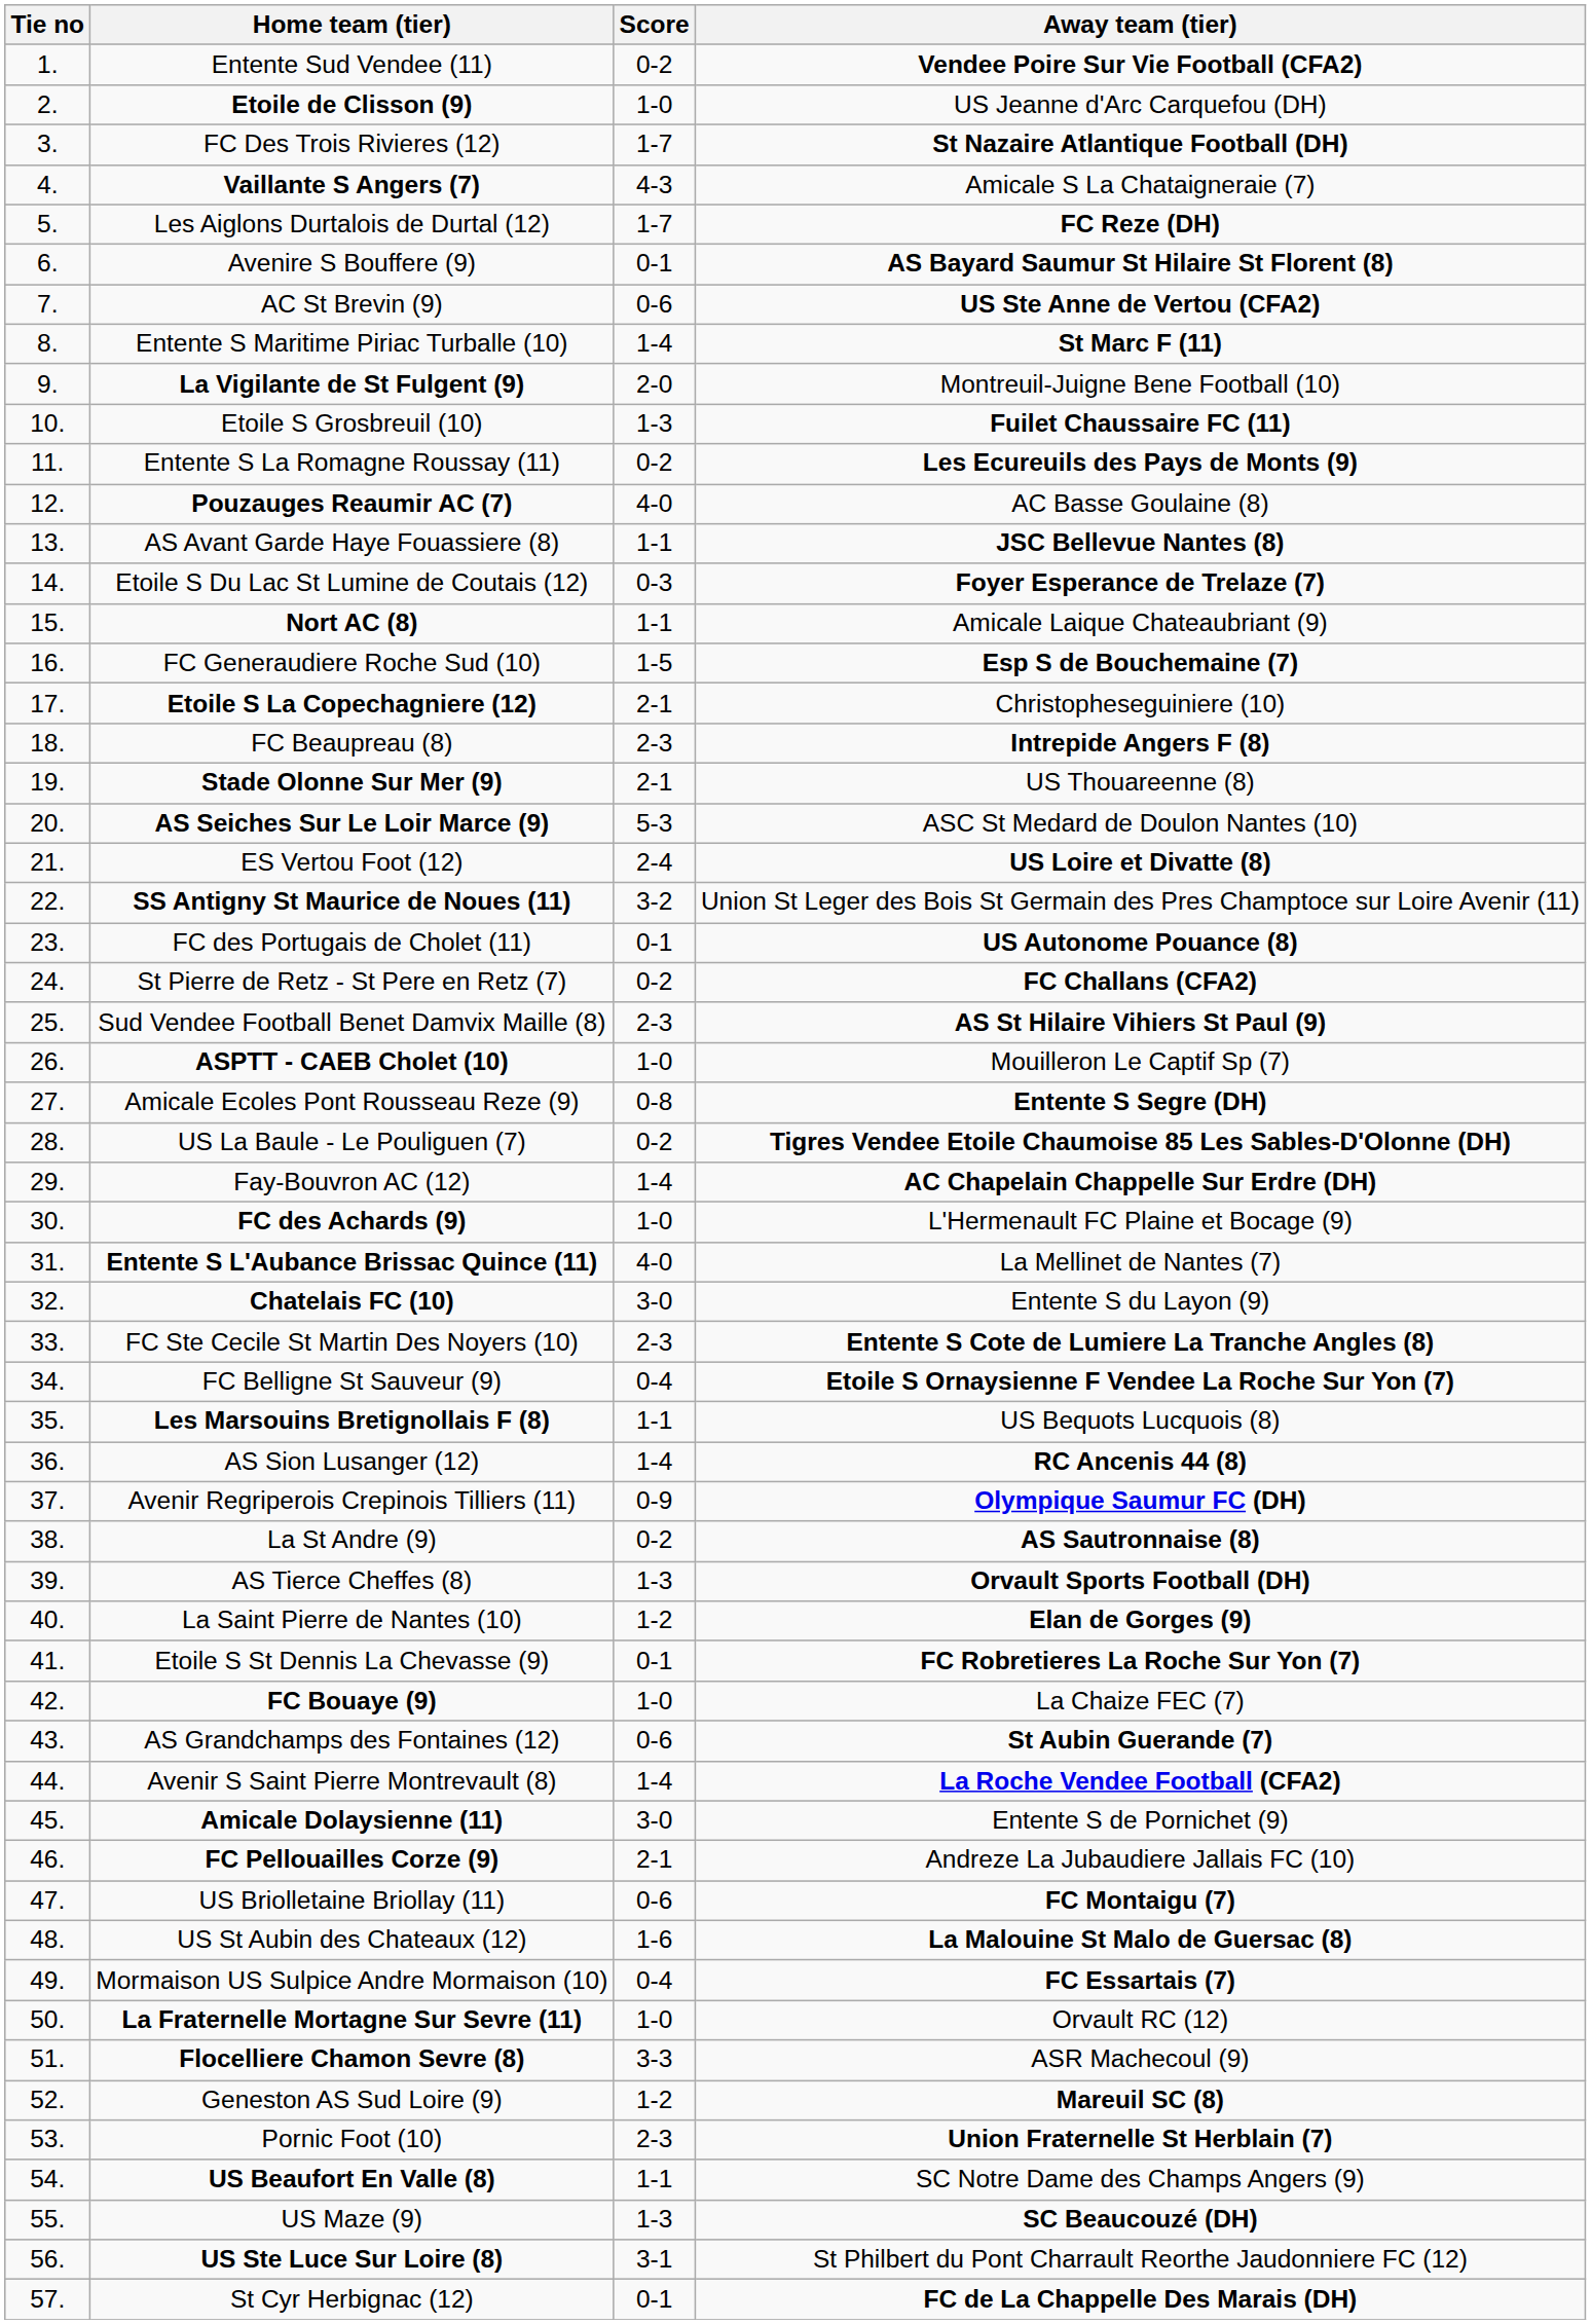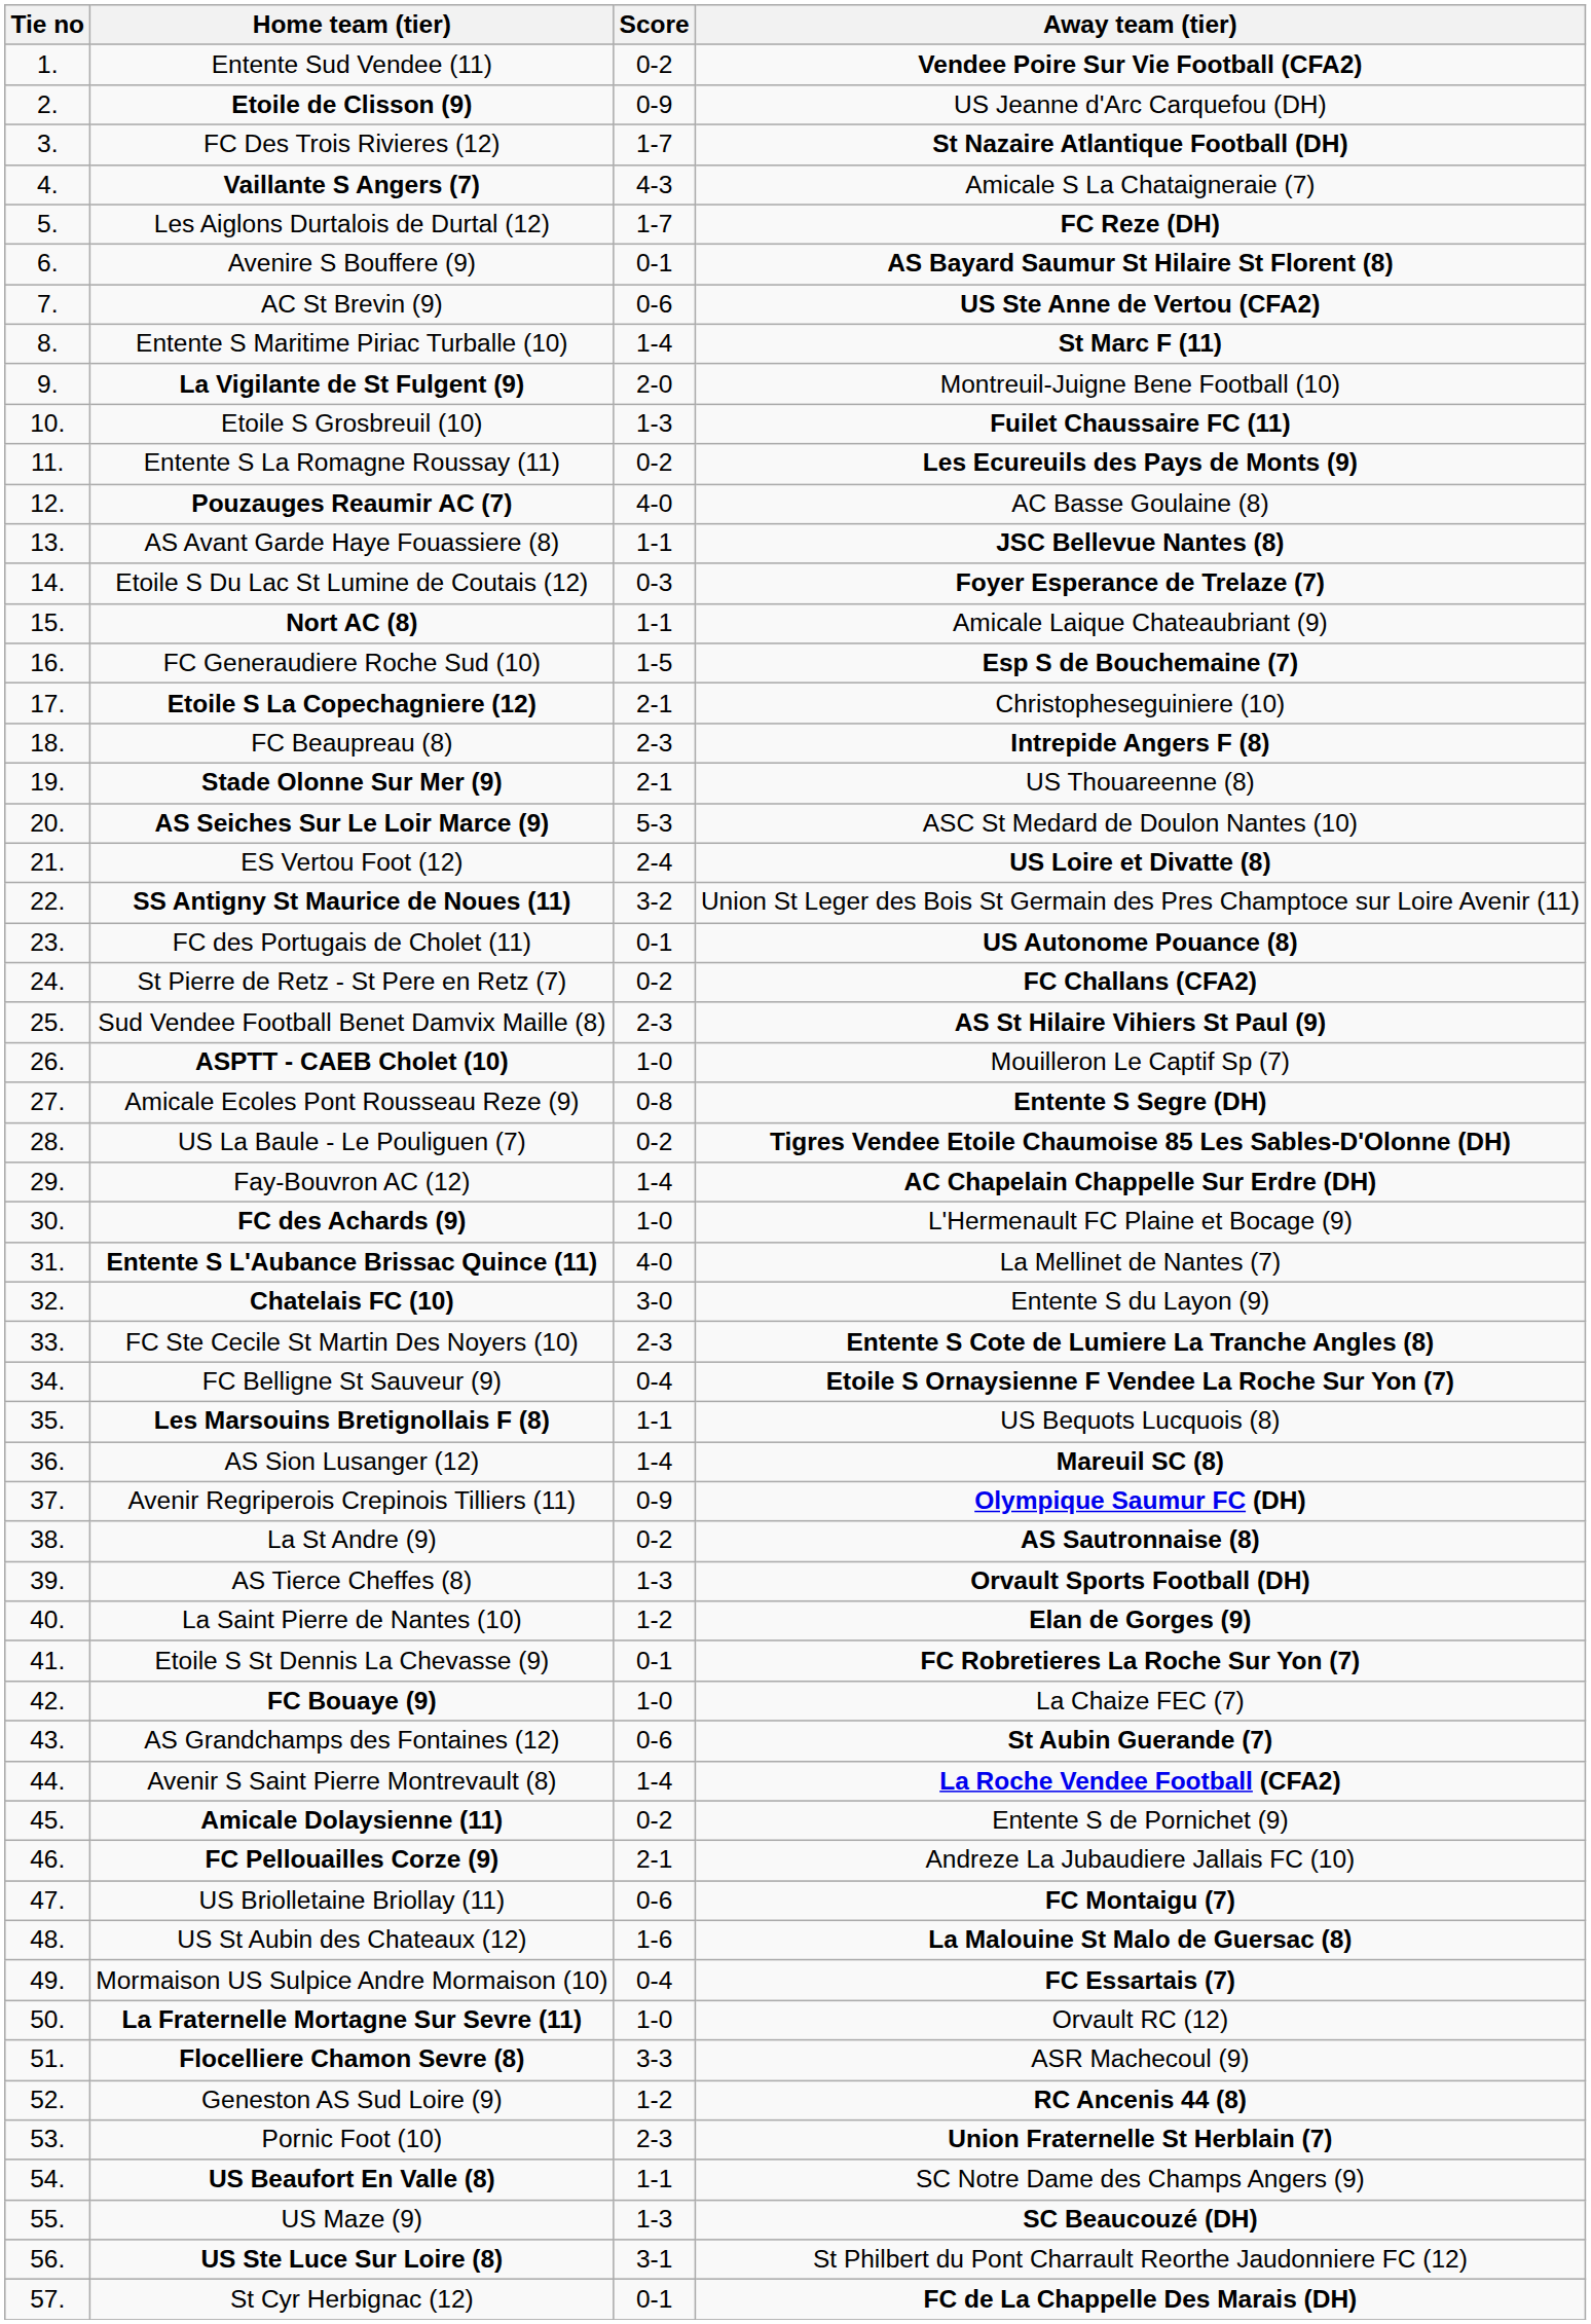Etoile de Clisson (9) | Score: 1-0 -> 0-9
AS Sion Lusanger (12) | Away team (tier): RC Ancenis 44 (8) -> Mareuil SC (8)
Amicale Dolaysienne (11) | Score: 3-0 -> 0-2
Geneston AS Sud Loire (9) | Away team (tier): Mareuil SC (8) -> RC Ancenis 44 (8)
